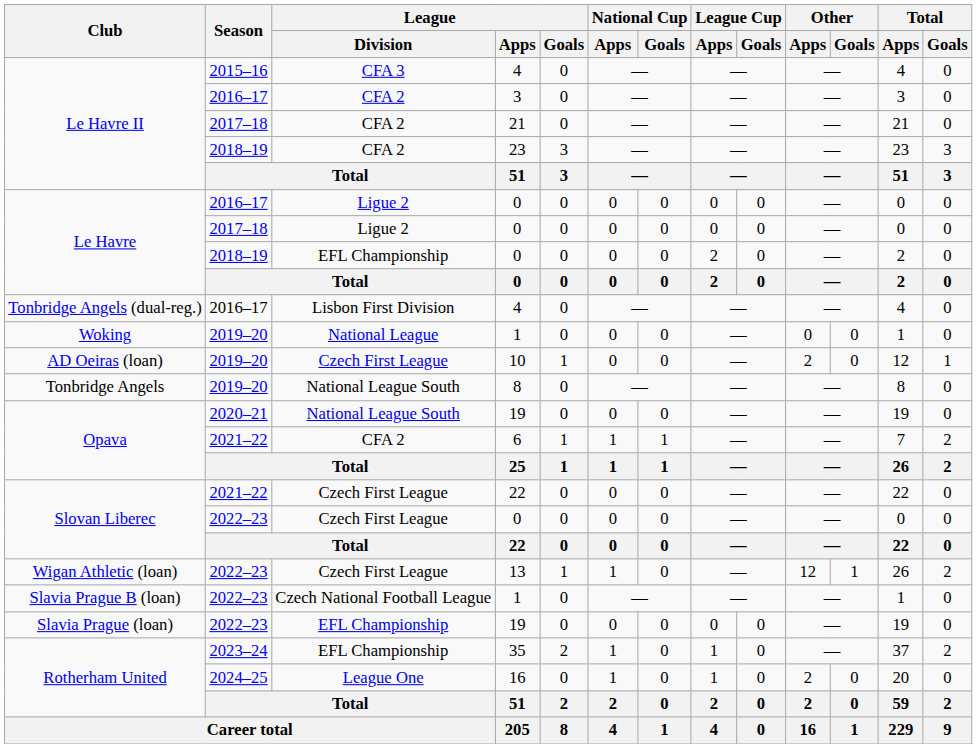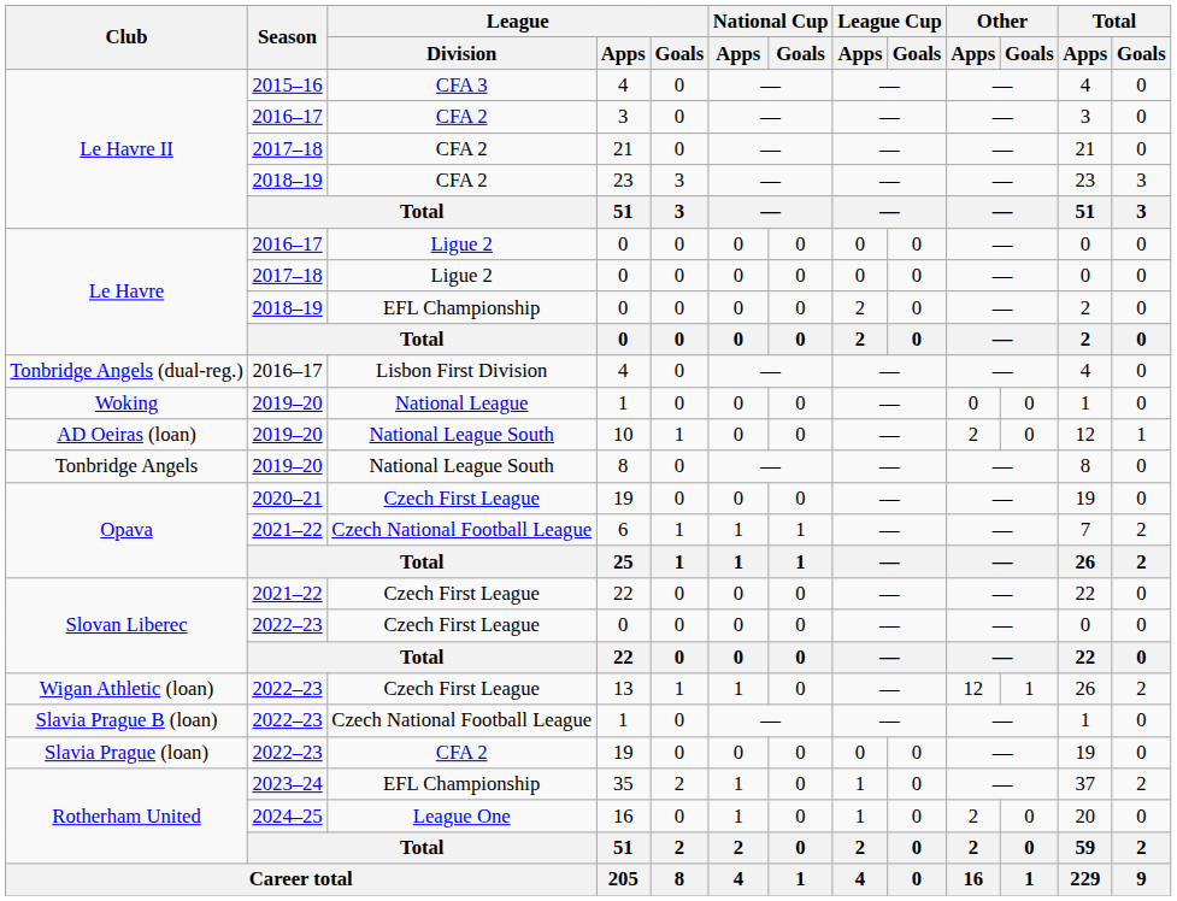10 | League / Division: Czech First League -> National League South
2020–21 / 19 | League / Division: National League South -> Czech First League
6 | League / Division: CFA 2 -> Czech National Football League
2022–23 / 19 | League / Division: EFL Championship -> CFA 2
